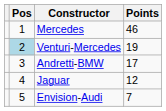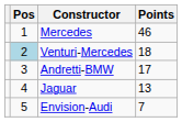Venturi-Mercedes | Points: 19 -> 18
Jaguar | Points: 12 -> 13
